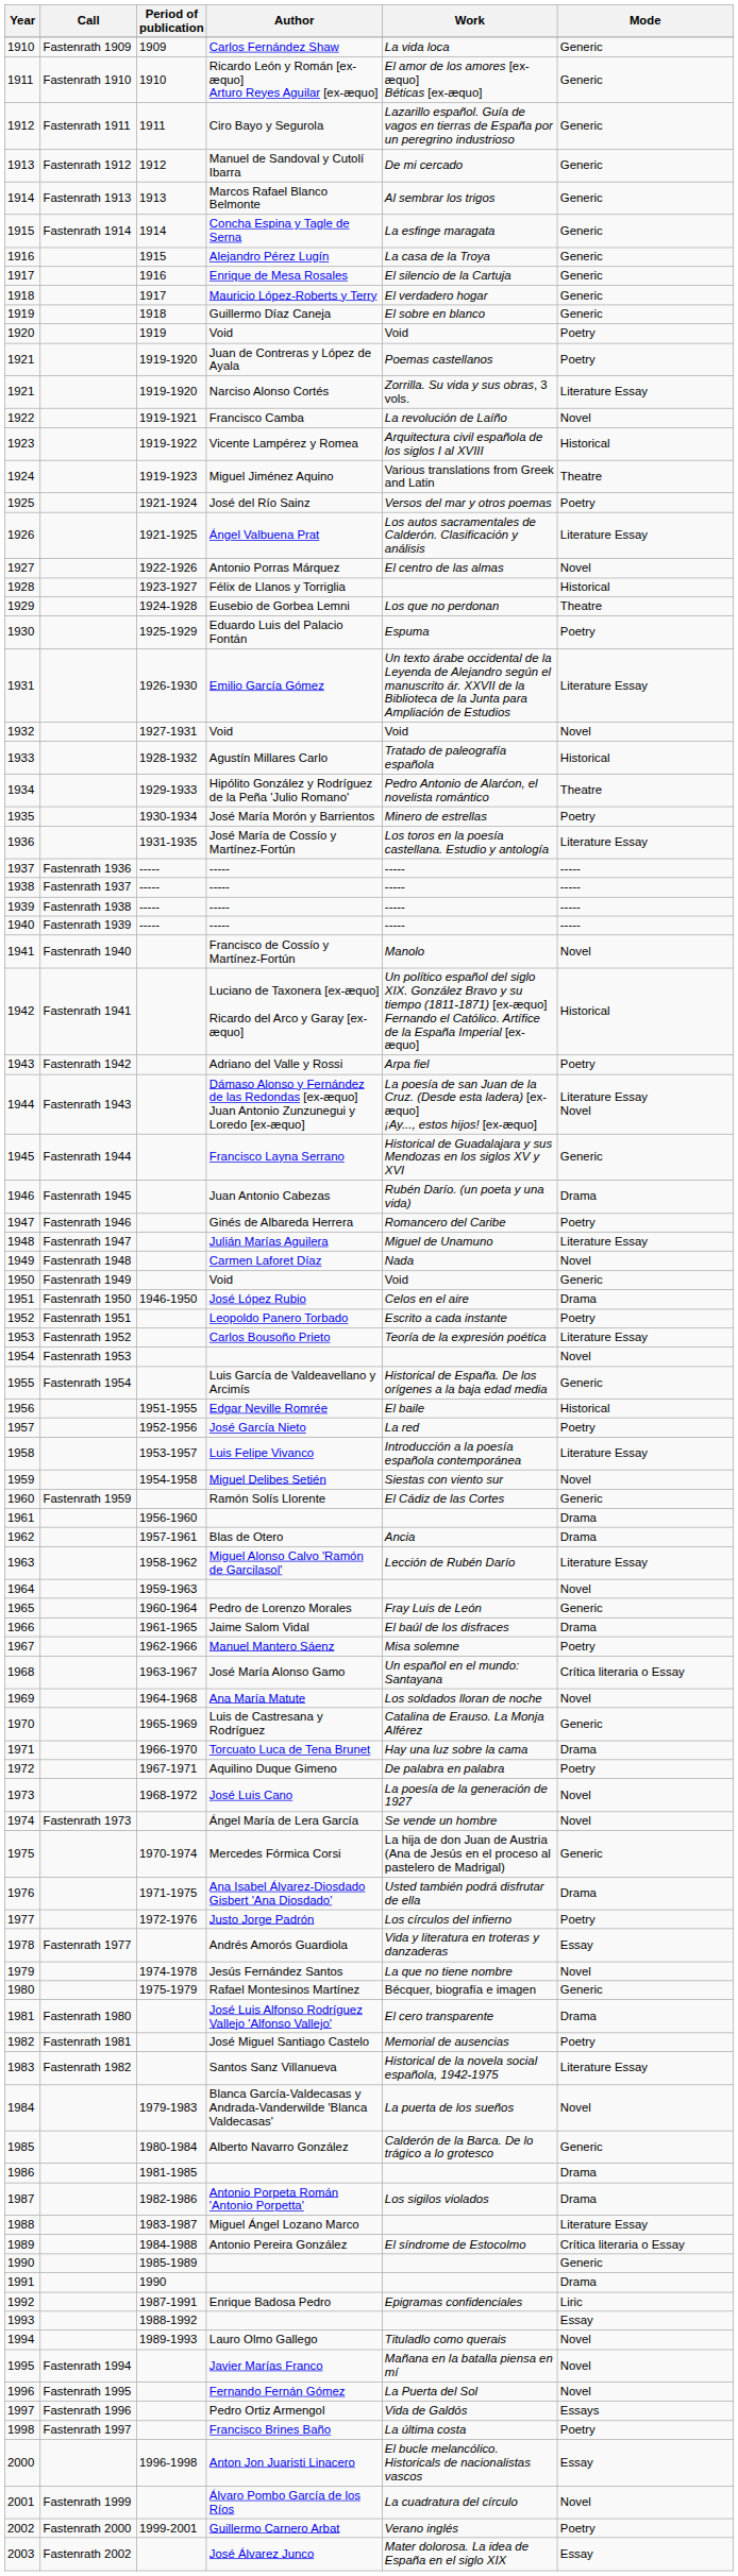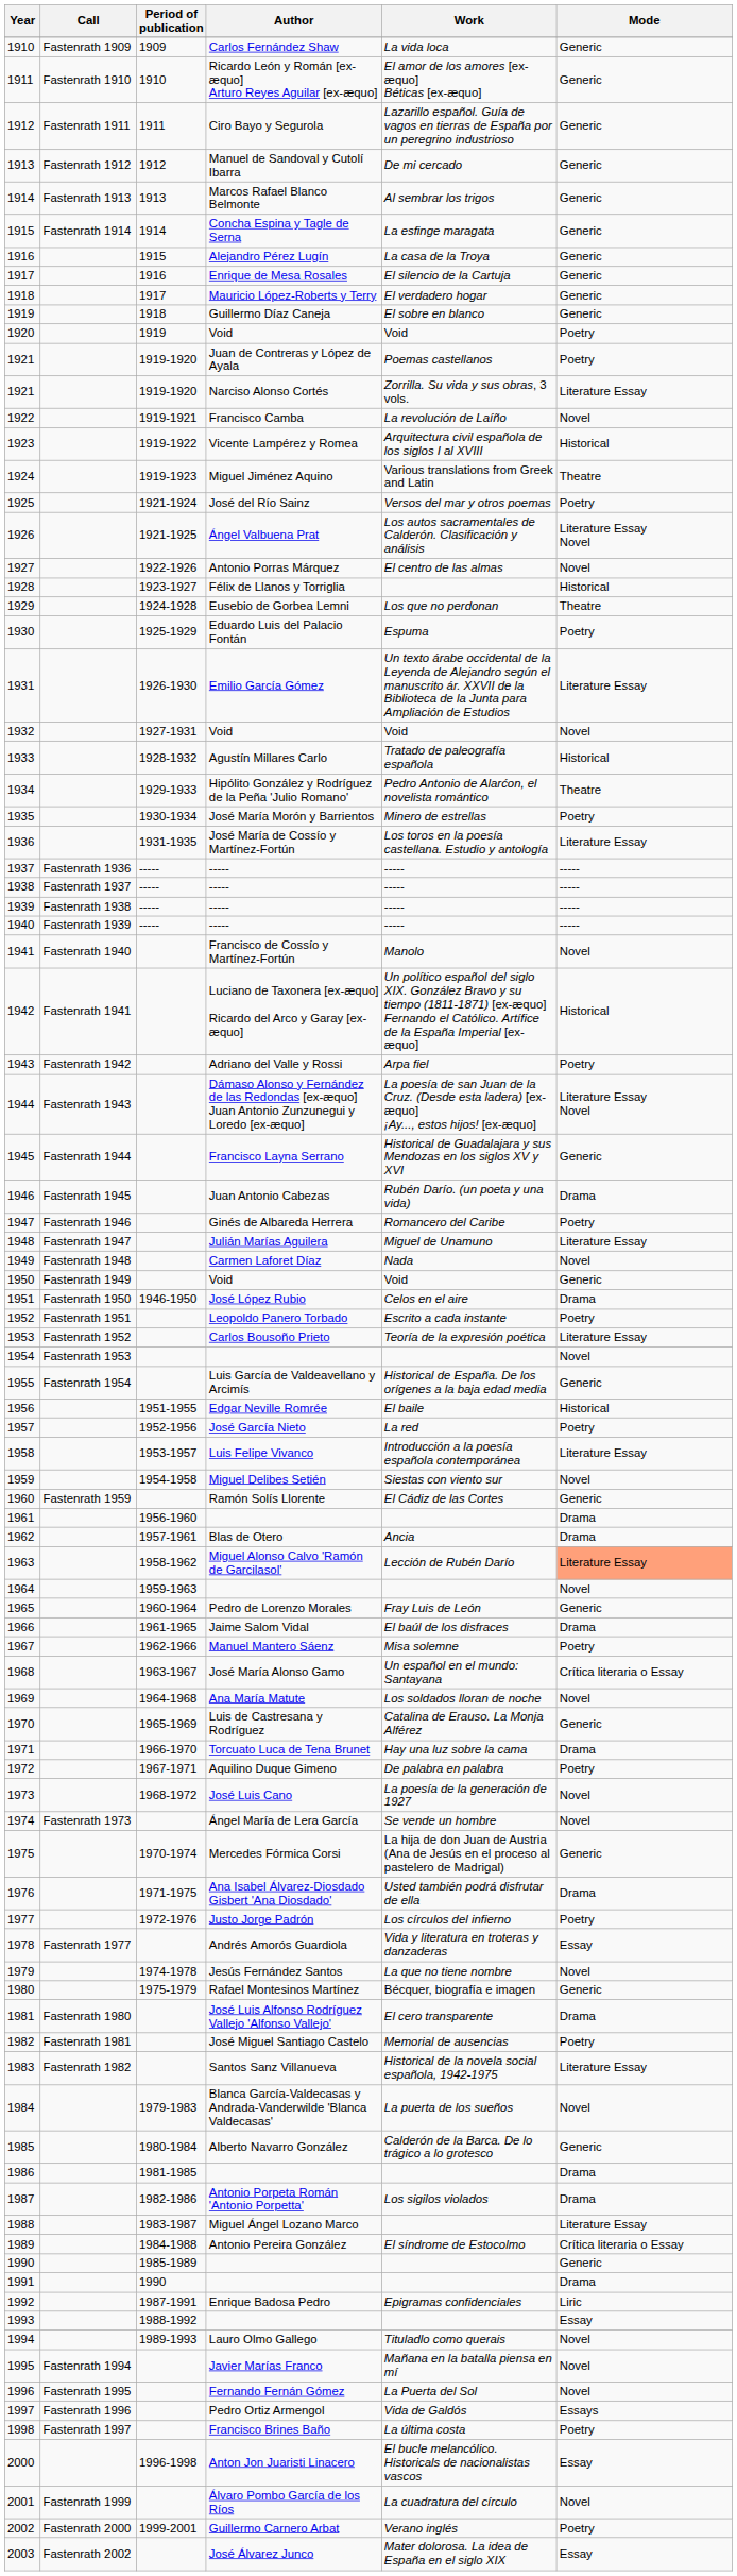1926 | Mode: Literature Essay -> Literature Essay Novel
1963 | Mode: no background -> lightsalmon background
